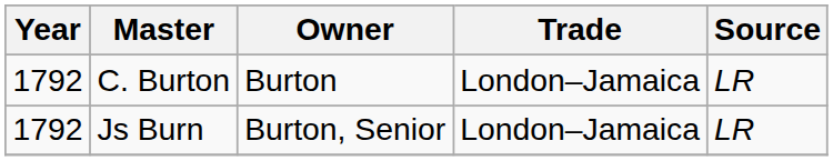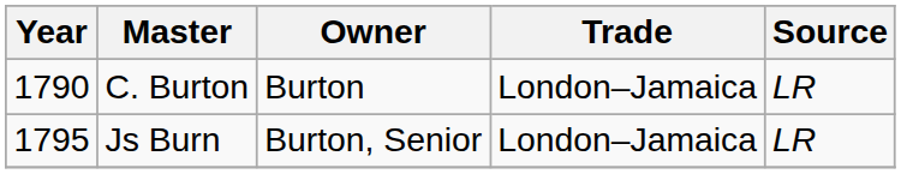C. Burton | Year: 1792 -> 1790
Js Burn | Year: 1792 -> 1795
